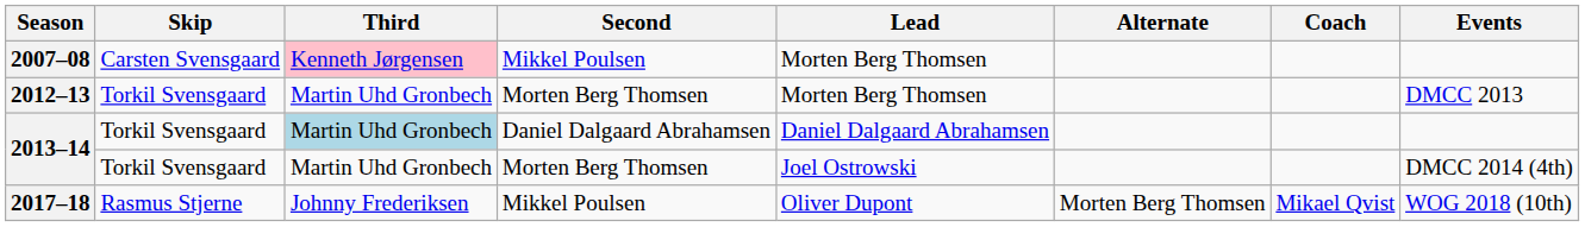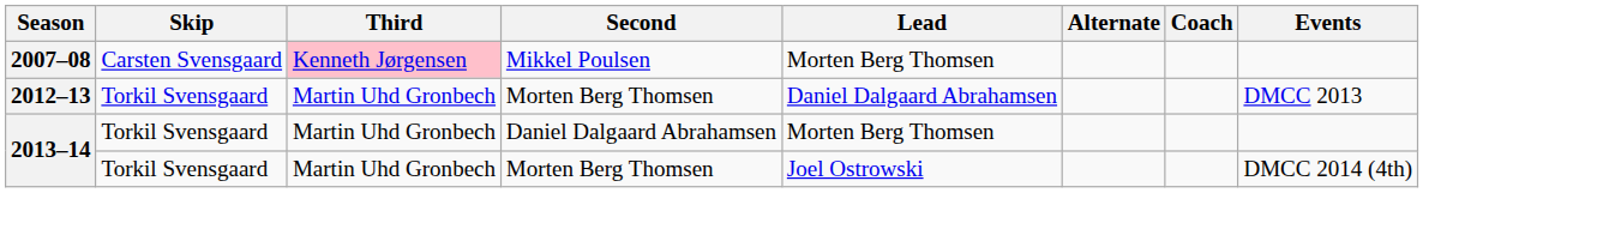2012–13 | Lead: Morten Berg Thomsen -> Daniel Dalgaard Abrahamsen
2013–14 / Daniel Dalgaard Abrahamsen | Third: lightblue background -> no background
2013–14 / Daniel Dalgaard Abrahamsen | Lead: Daniel Dalgaard Abrahamsen -> Morten Berg Thomsen
- row: 2017–18 | Rasmus Stjerne | Johnny Frederiksen | Mikkel Poulsen | Oliver Dupont | Morten Berg Thomsen | Mikael Qvist | WOG 2018 (10th)
